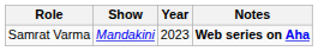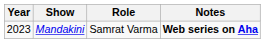columns swapped: Year <-> Role
